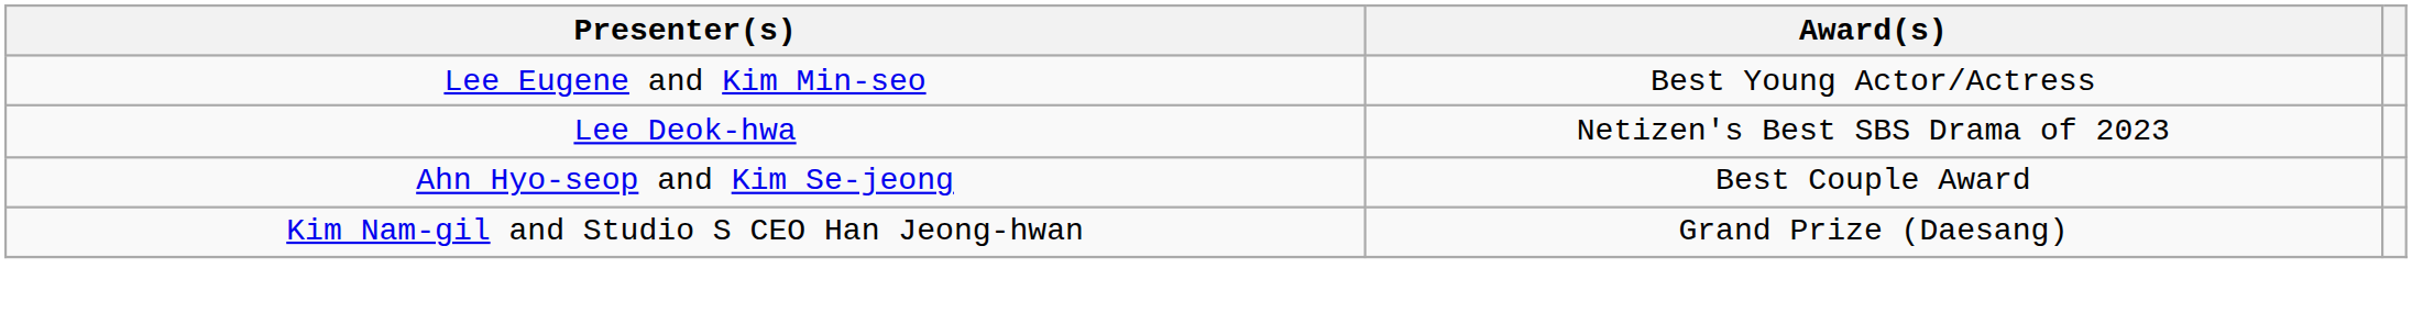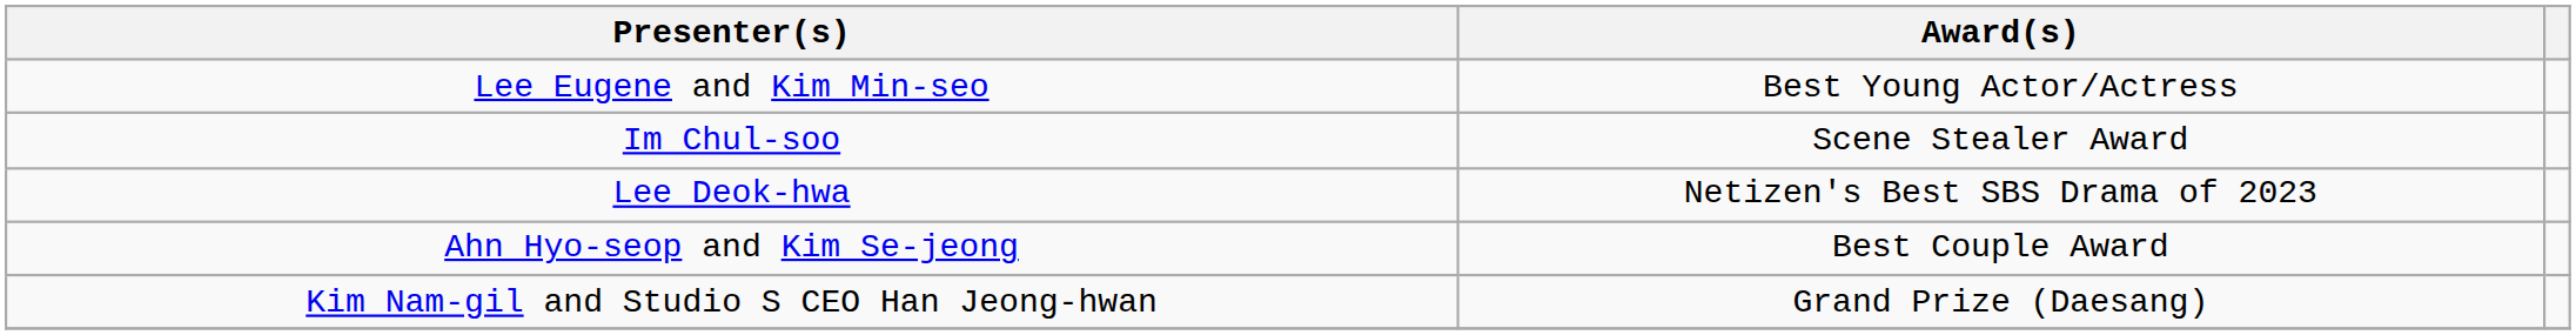+ row: Im Chul-soo | Scene Stealer Award
